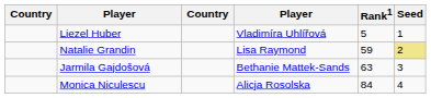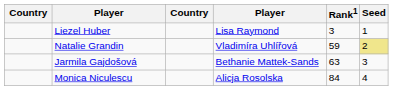Liezel Huber | column 4: Vladimíra Uhlířová -> Lisa Raymond
Liezel Huber | Rank1: 5 -> 3
Natalie Grandin | column 4: Lisa Raymond -> Vladimíra Uhlířová
